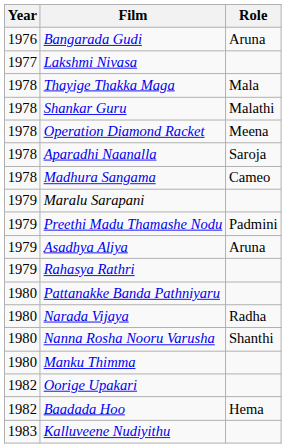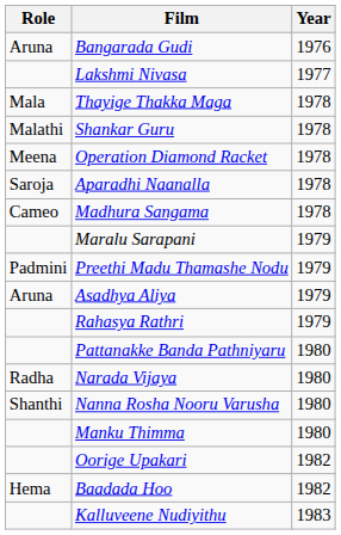columns swapped: Year <-> Role
